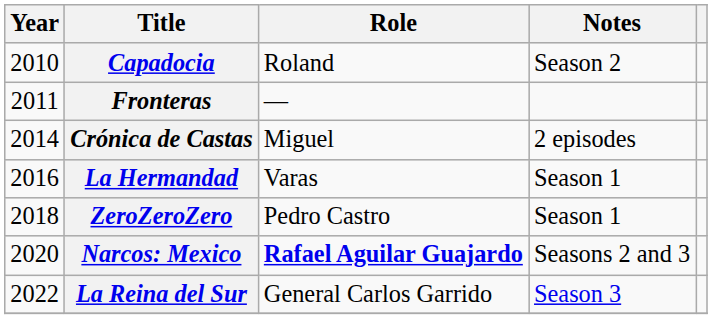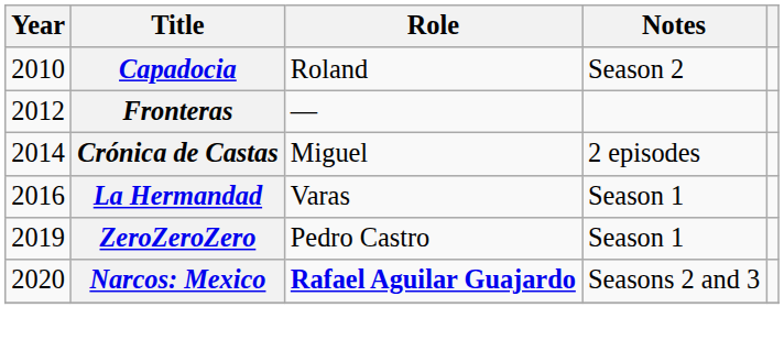Fronteras | Year: 2011 -> 2012
ZeroZeroZero | Year: 2018 -> 2019
- row: 2022 | La Reina del Sur | General Carlos Garrido | Season 3
